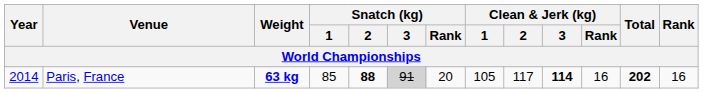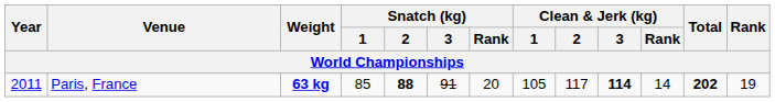Paris, France | Year: 2014 -> 2011
Paris, France | Snatch (kg) / 3: lightgrey background -> no background
Paris, France | Clean & Jerk (kg) / Rank: 16 -> 14
Paris, France | Rank: 16 -> 19
